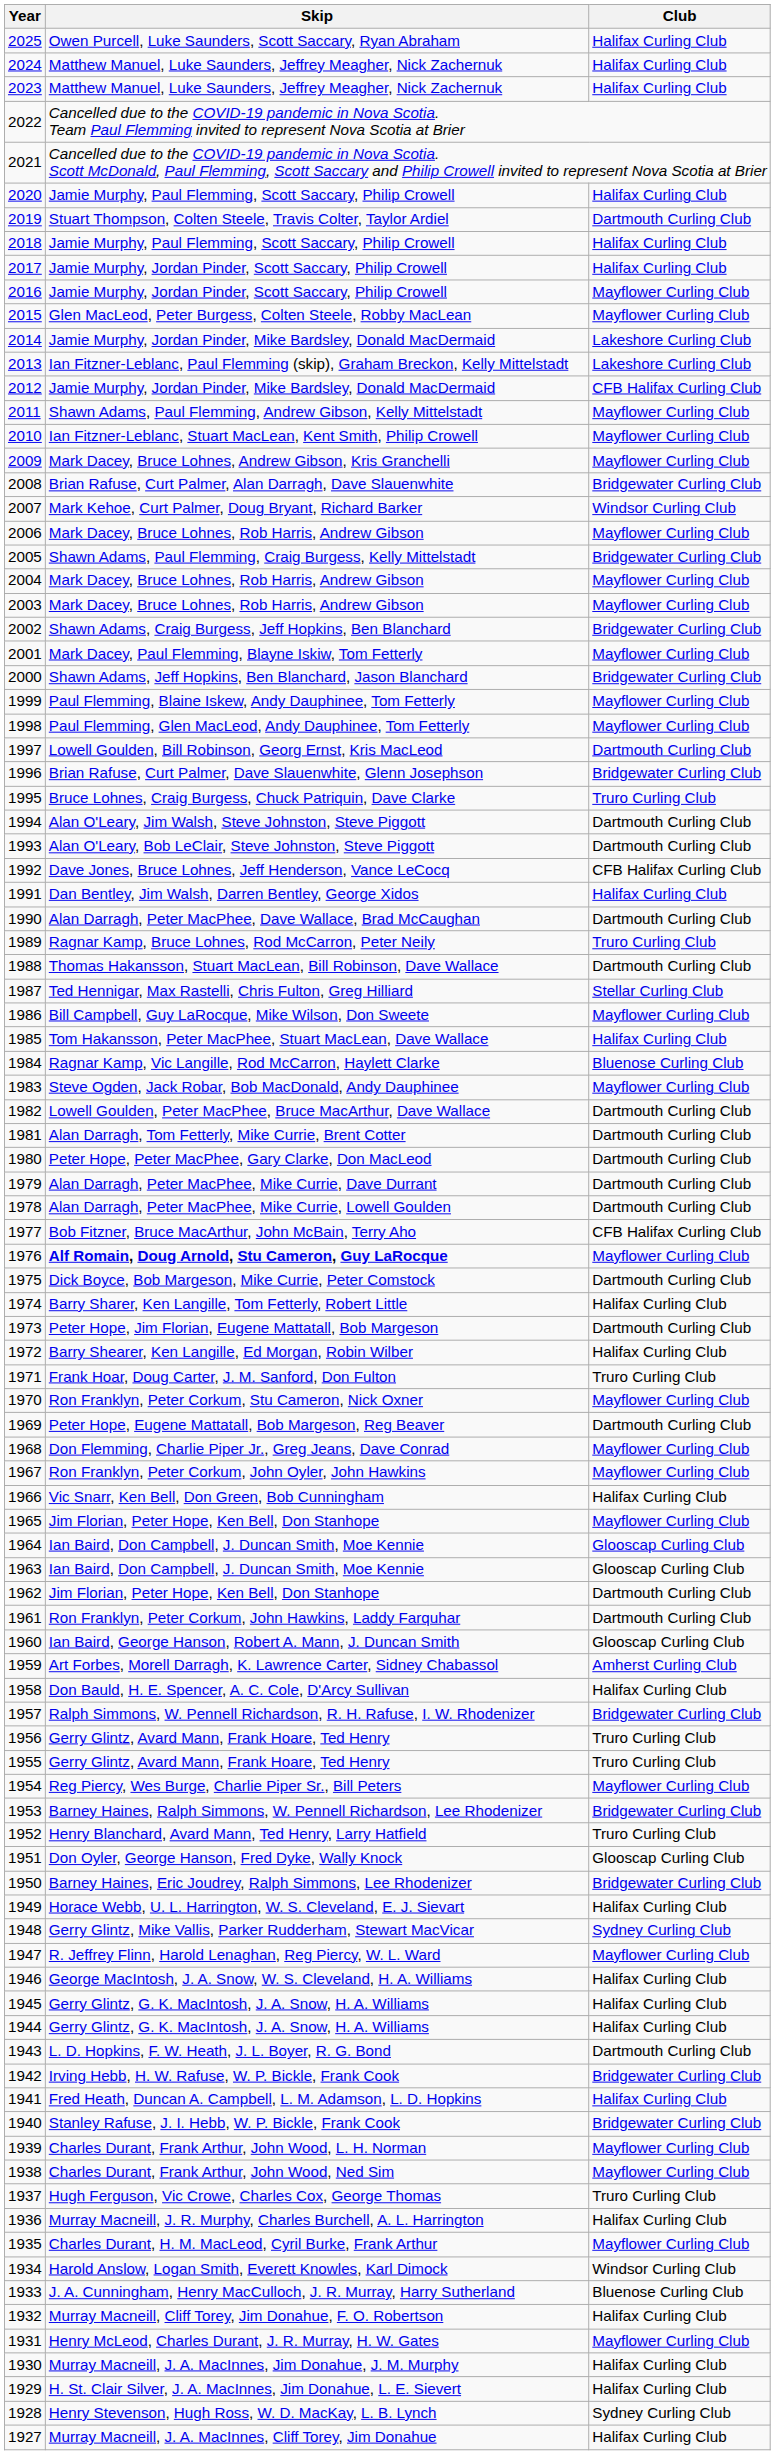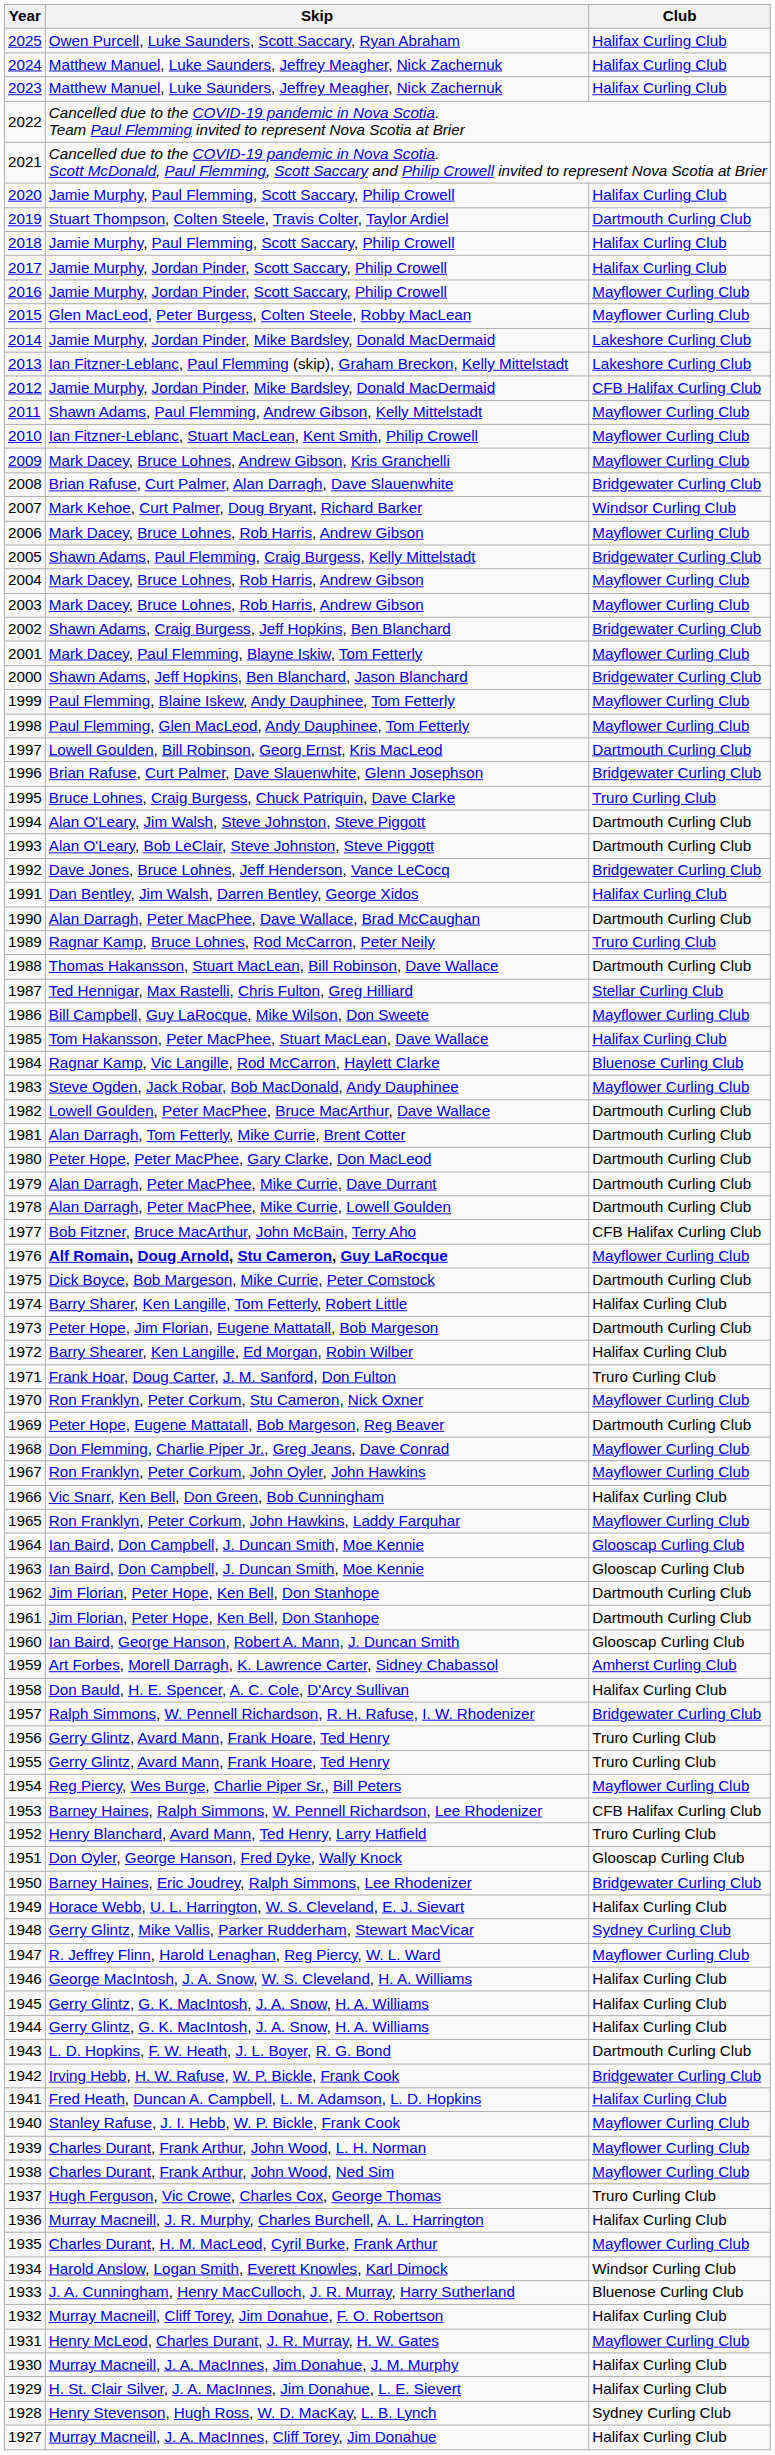1992 | Club: CFB Halifax Curling Club -> Bridgewater Curling Club
1965 | Skip: Jim Florian, Peter Hope, Ken Bell, Don Stanhope -> Ron Franklyn, Peter Corkum, John Hawkins, Laddy Farquhar
1961 | Skip: Ron Franklyn, Peter Corkum, John Hawkins, Laddy Farquhar -> Jim Florian, Peter Hope, Ken Bell, Don Stanhope
1953 | Club: Bridgewater Curling Club -> CFB Halifax Curling Club
1940 | Club: Bridgewater Curling Club -> Mayflower Curling Club
